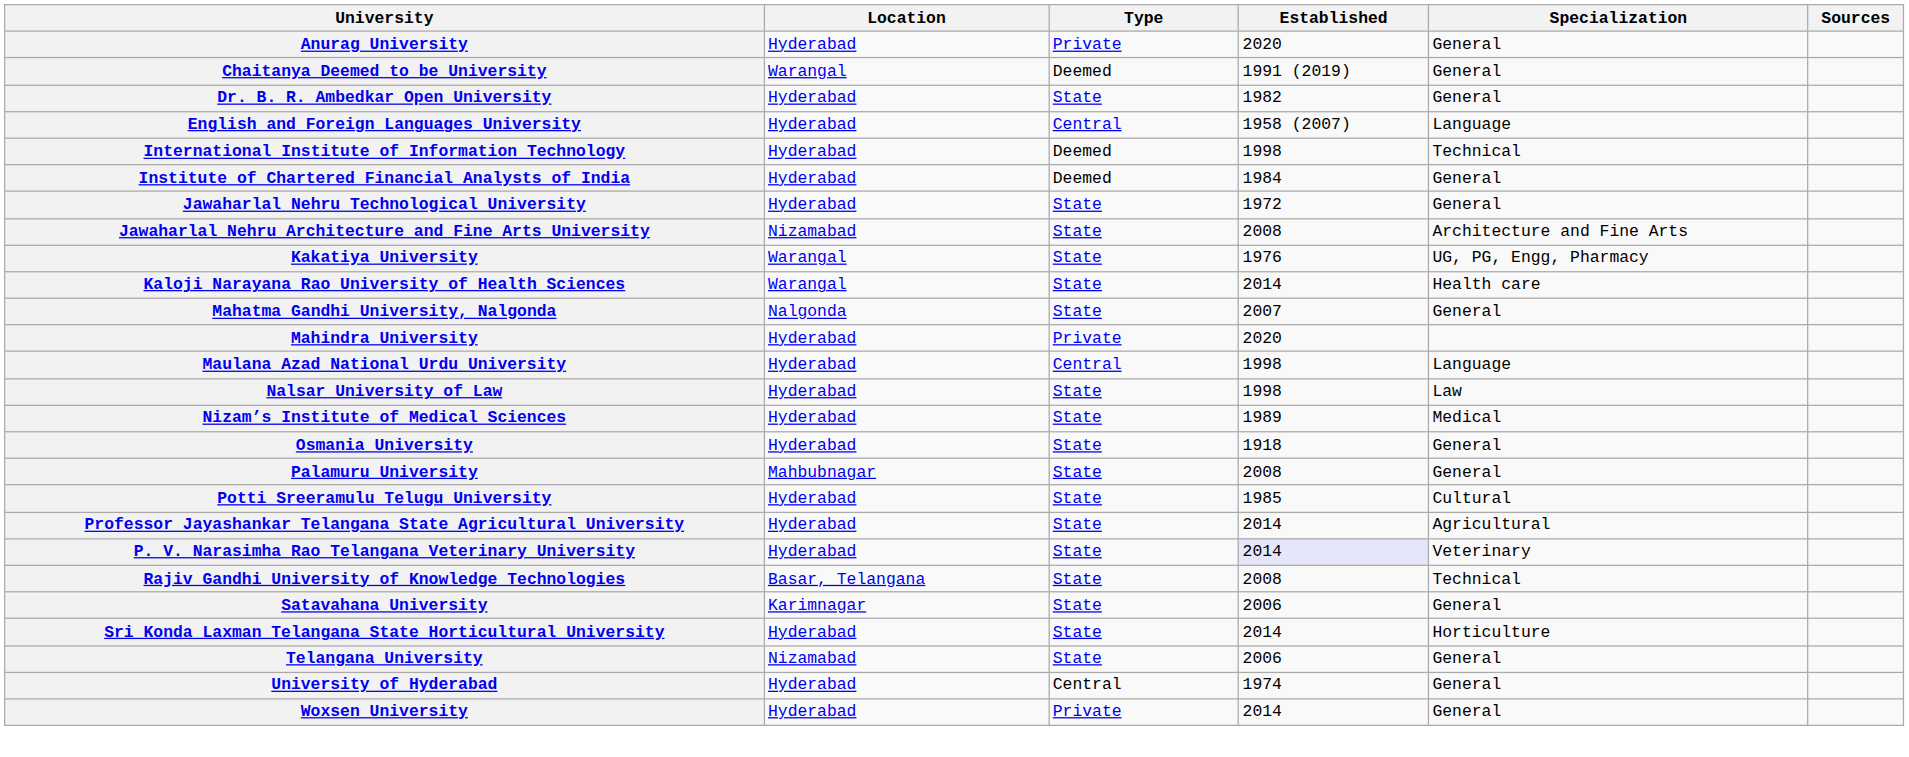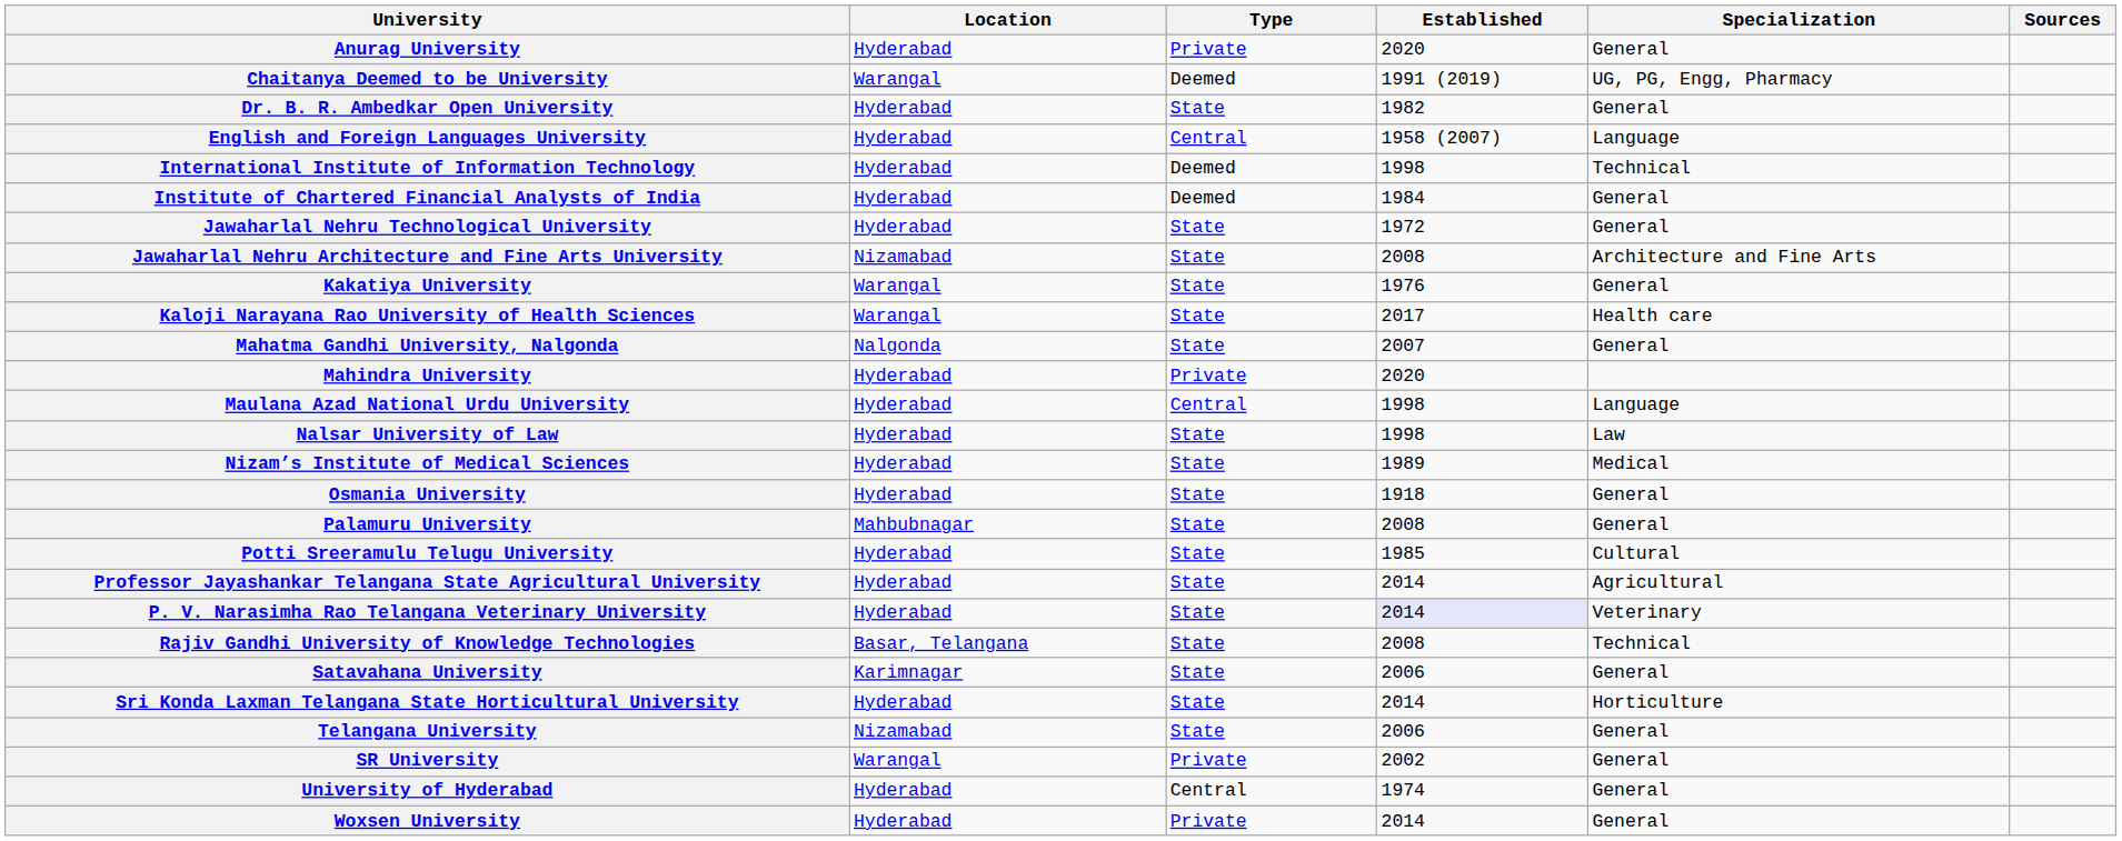Chaitanya Deemed to be University | Specialization: General -> UG, PG, Engg, Pharmacy
Kakatiya University | Specialization: UG, PG, Engg, Pharmacy -> General
Kaloji Narayana Rao University of Health Sciences | Established: 2014 -> 2017
+ row: SR University | Warangal | Private | 2002 | General
